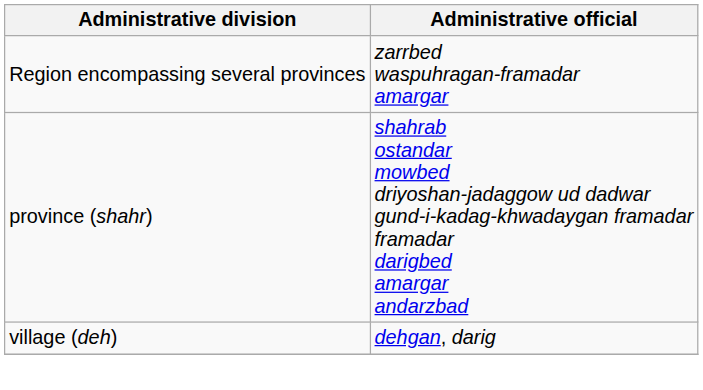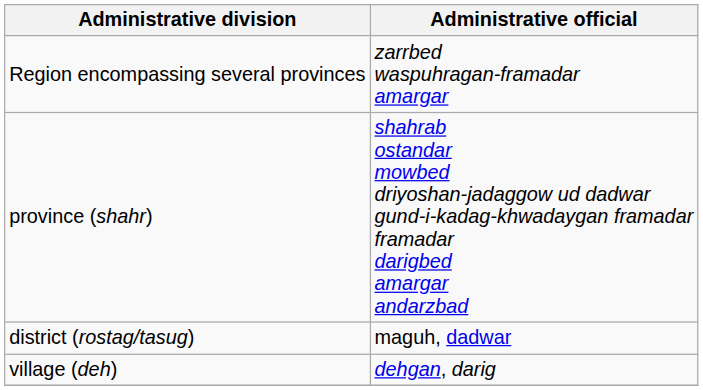+ row: district (rostag/tasug) | maguh, dadwar
